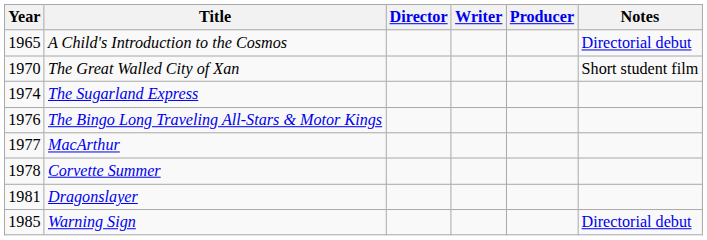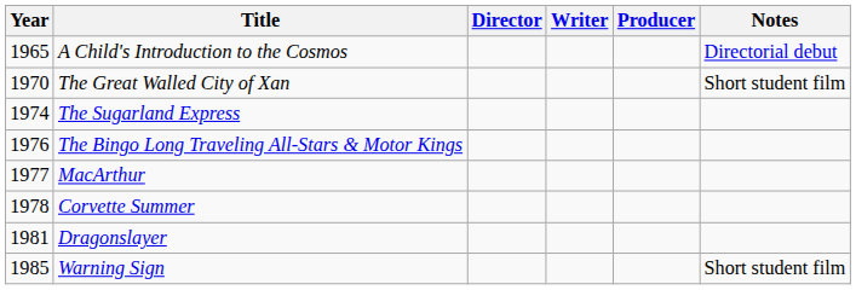Warning Sign | Notes: Directorial debut -> Short student film
